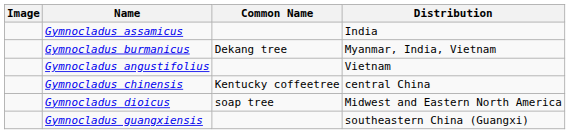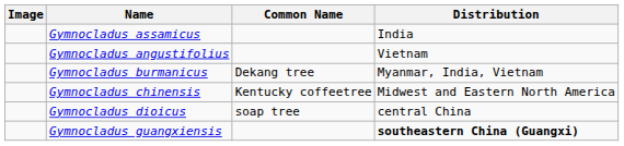rows swapped: Gymnocladus angustifolius <-> Gymnocladus burmanicus
Gymnocladus chinensis | Distribution: central China -> Midwest and Eastern North America
Gymnocladus dioicus | Distribution: Midwest and Eastern North America -> central China
Gymnocladus guangxiensis | Distribution: normal -> bold
